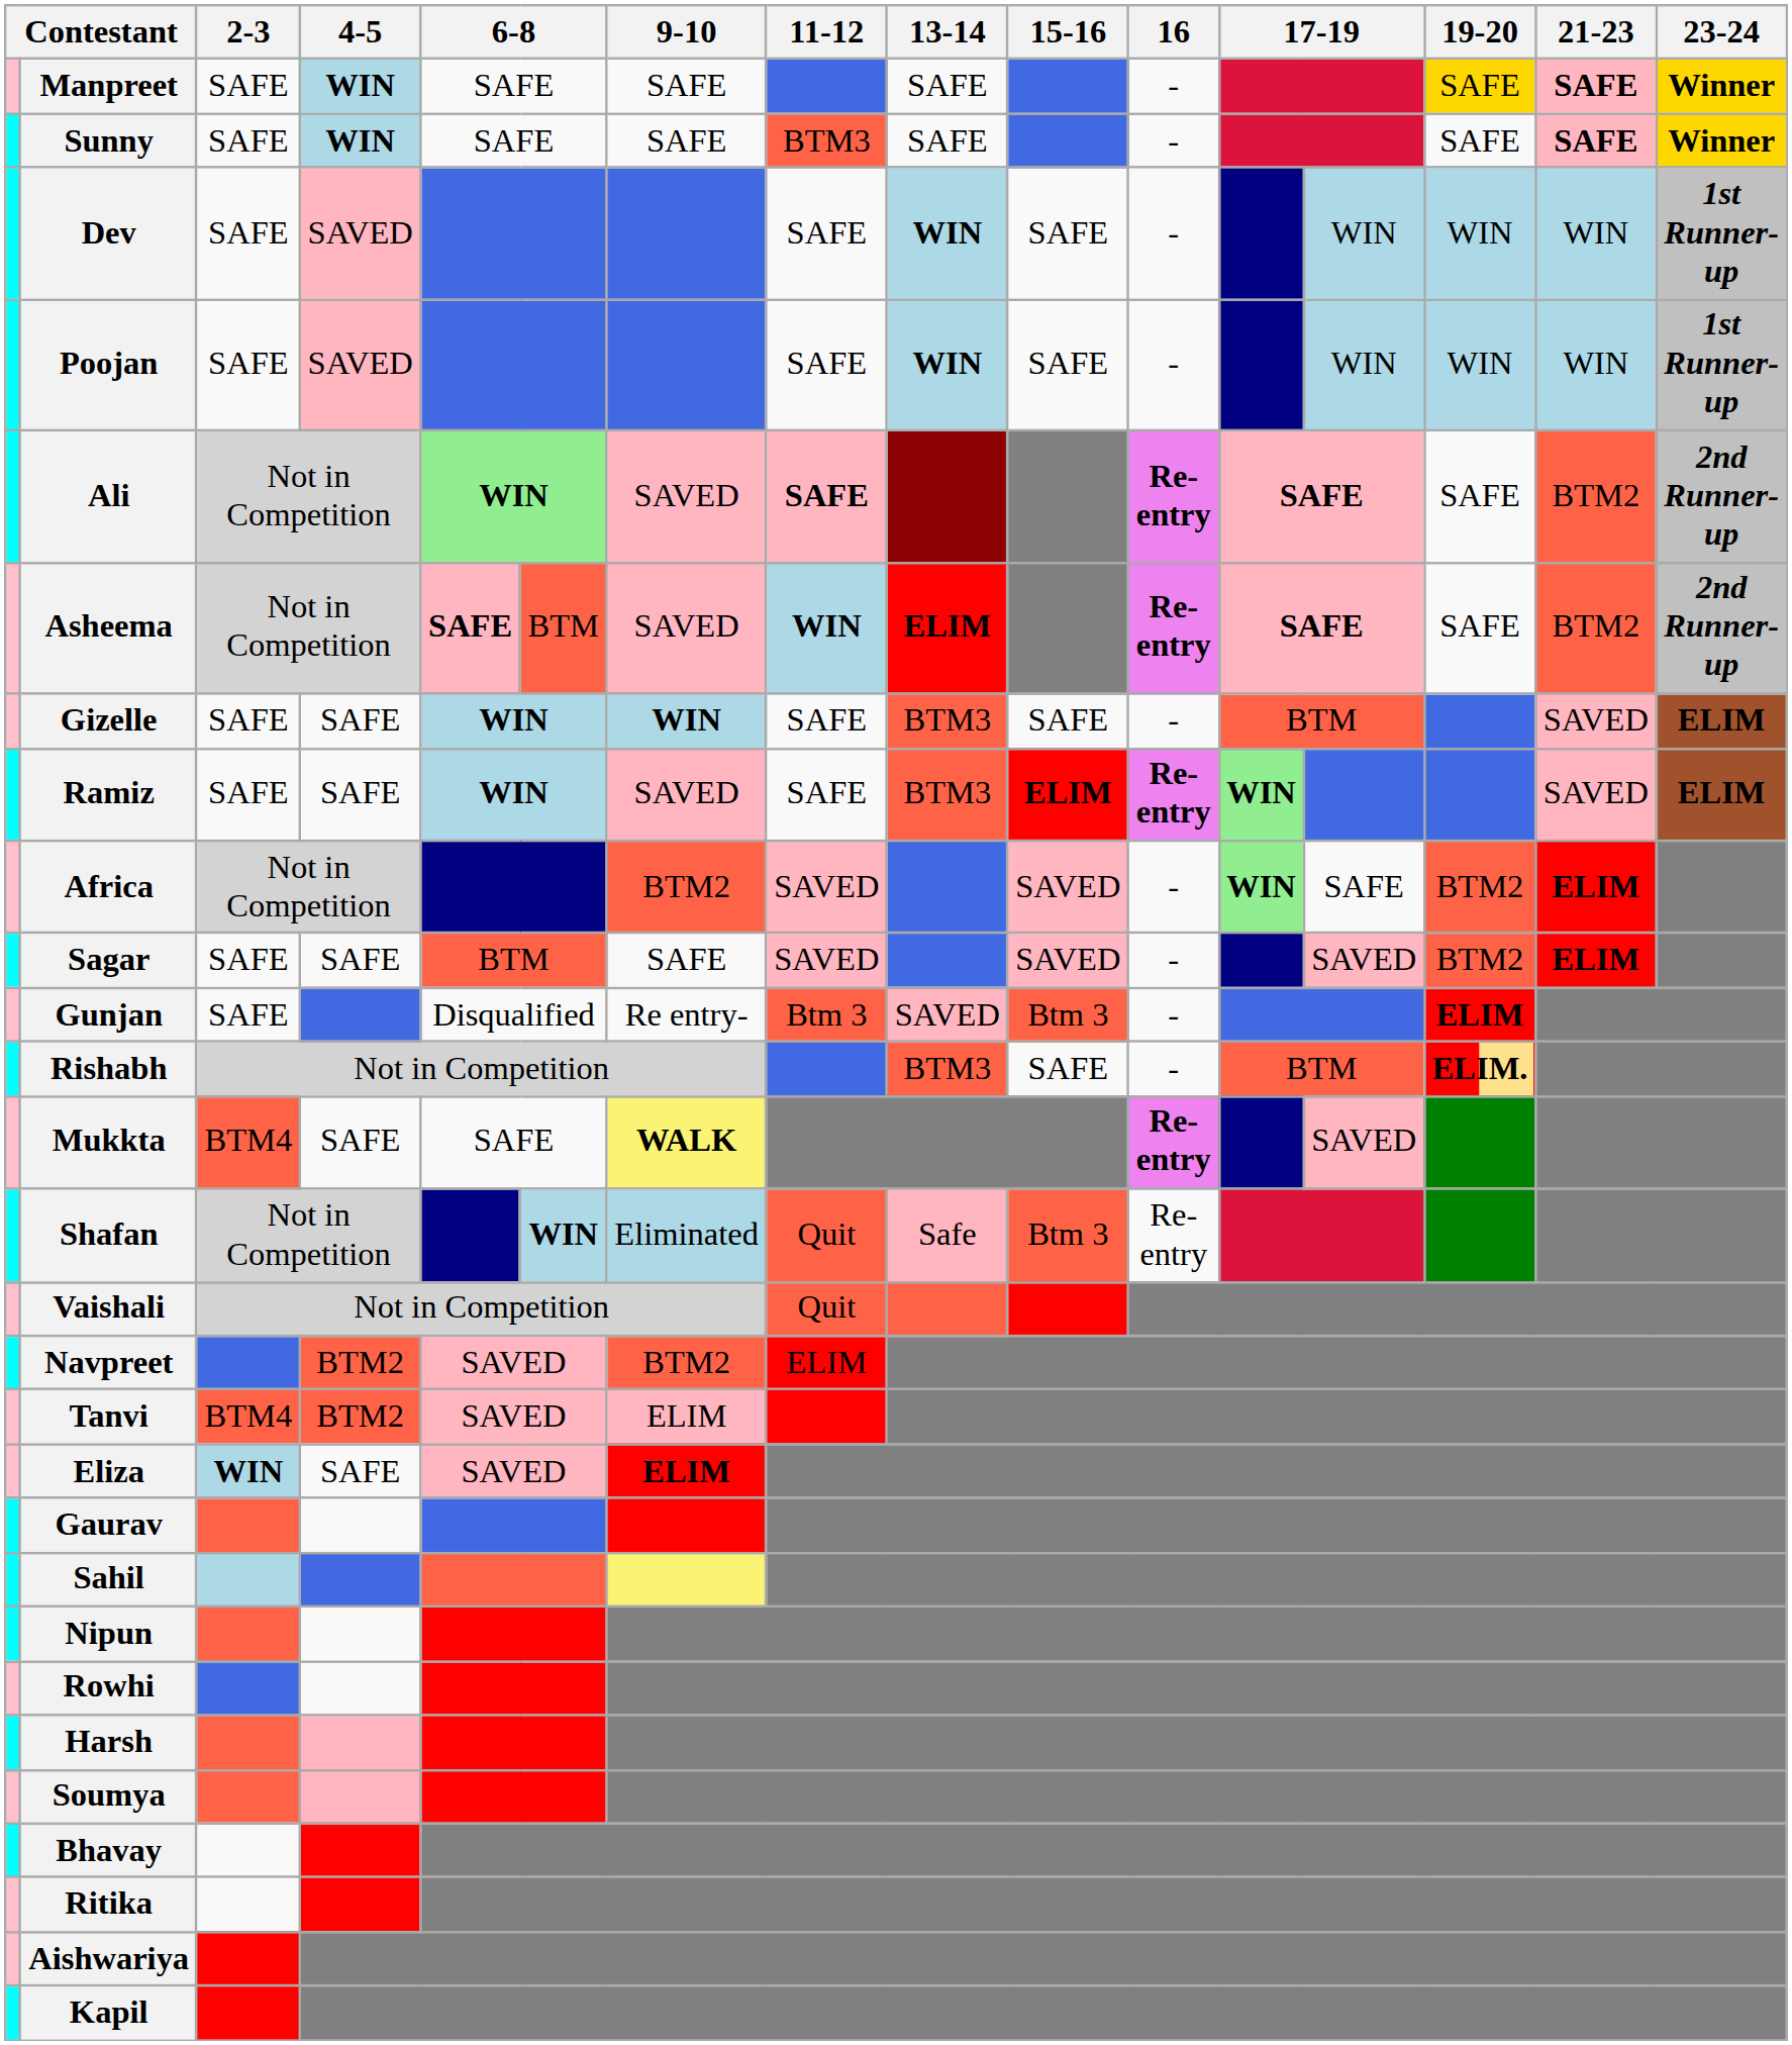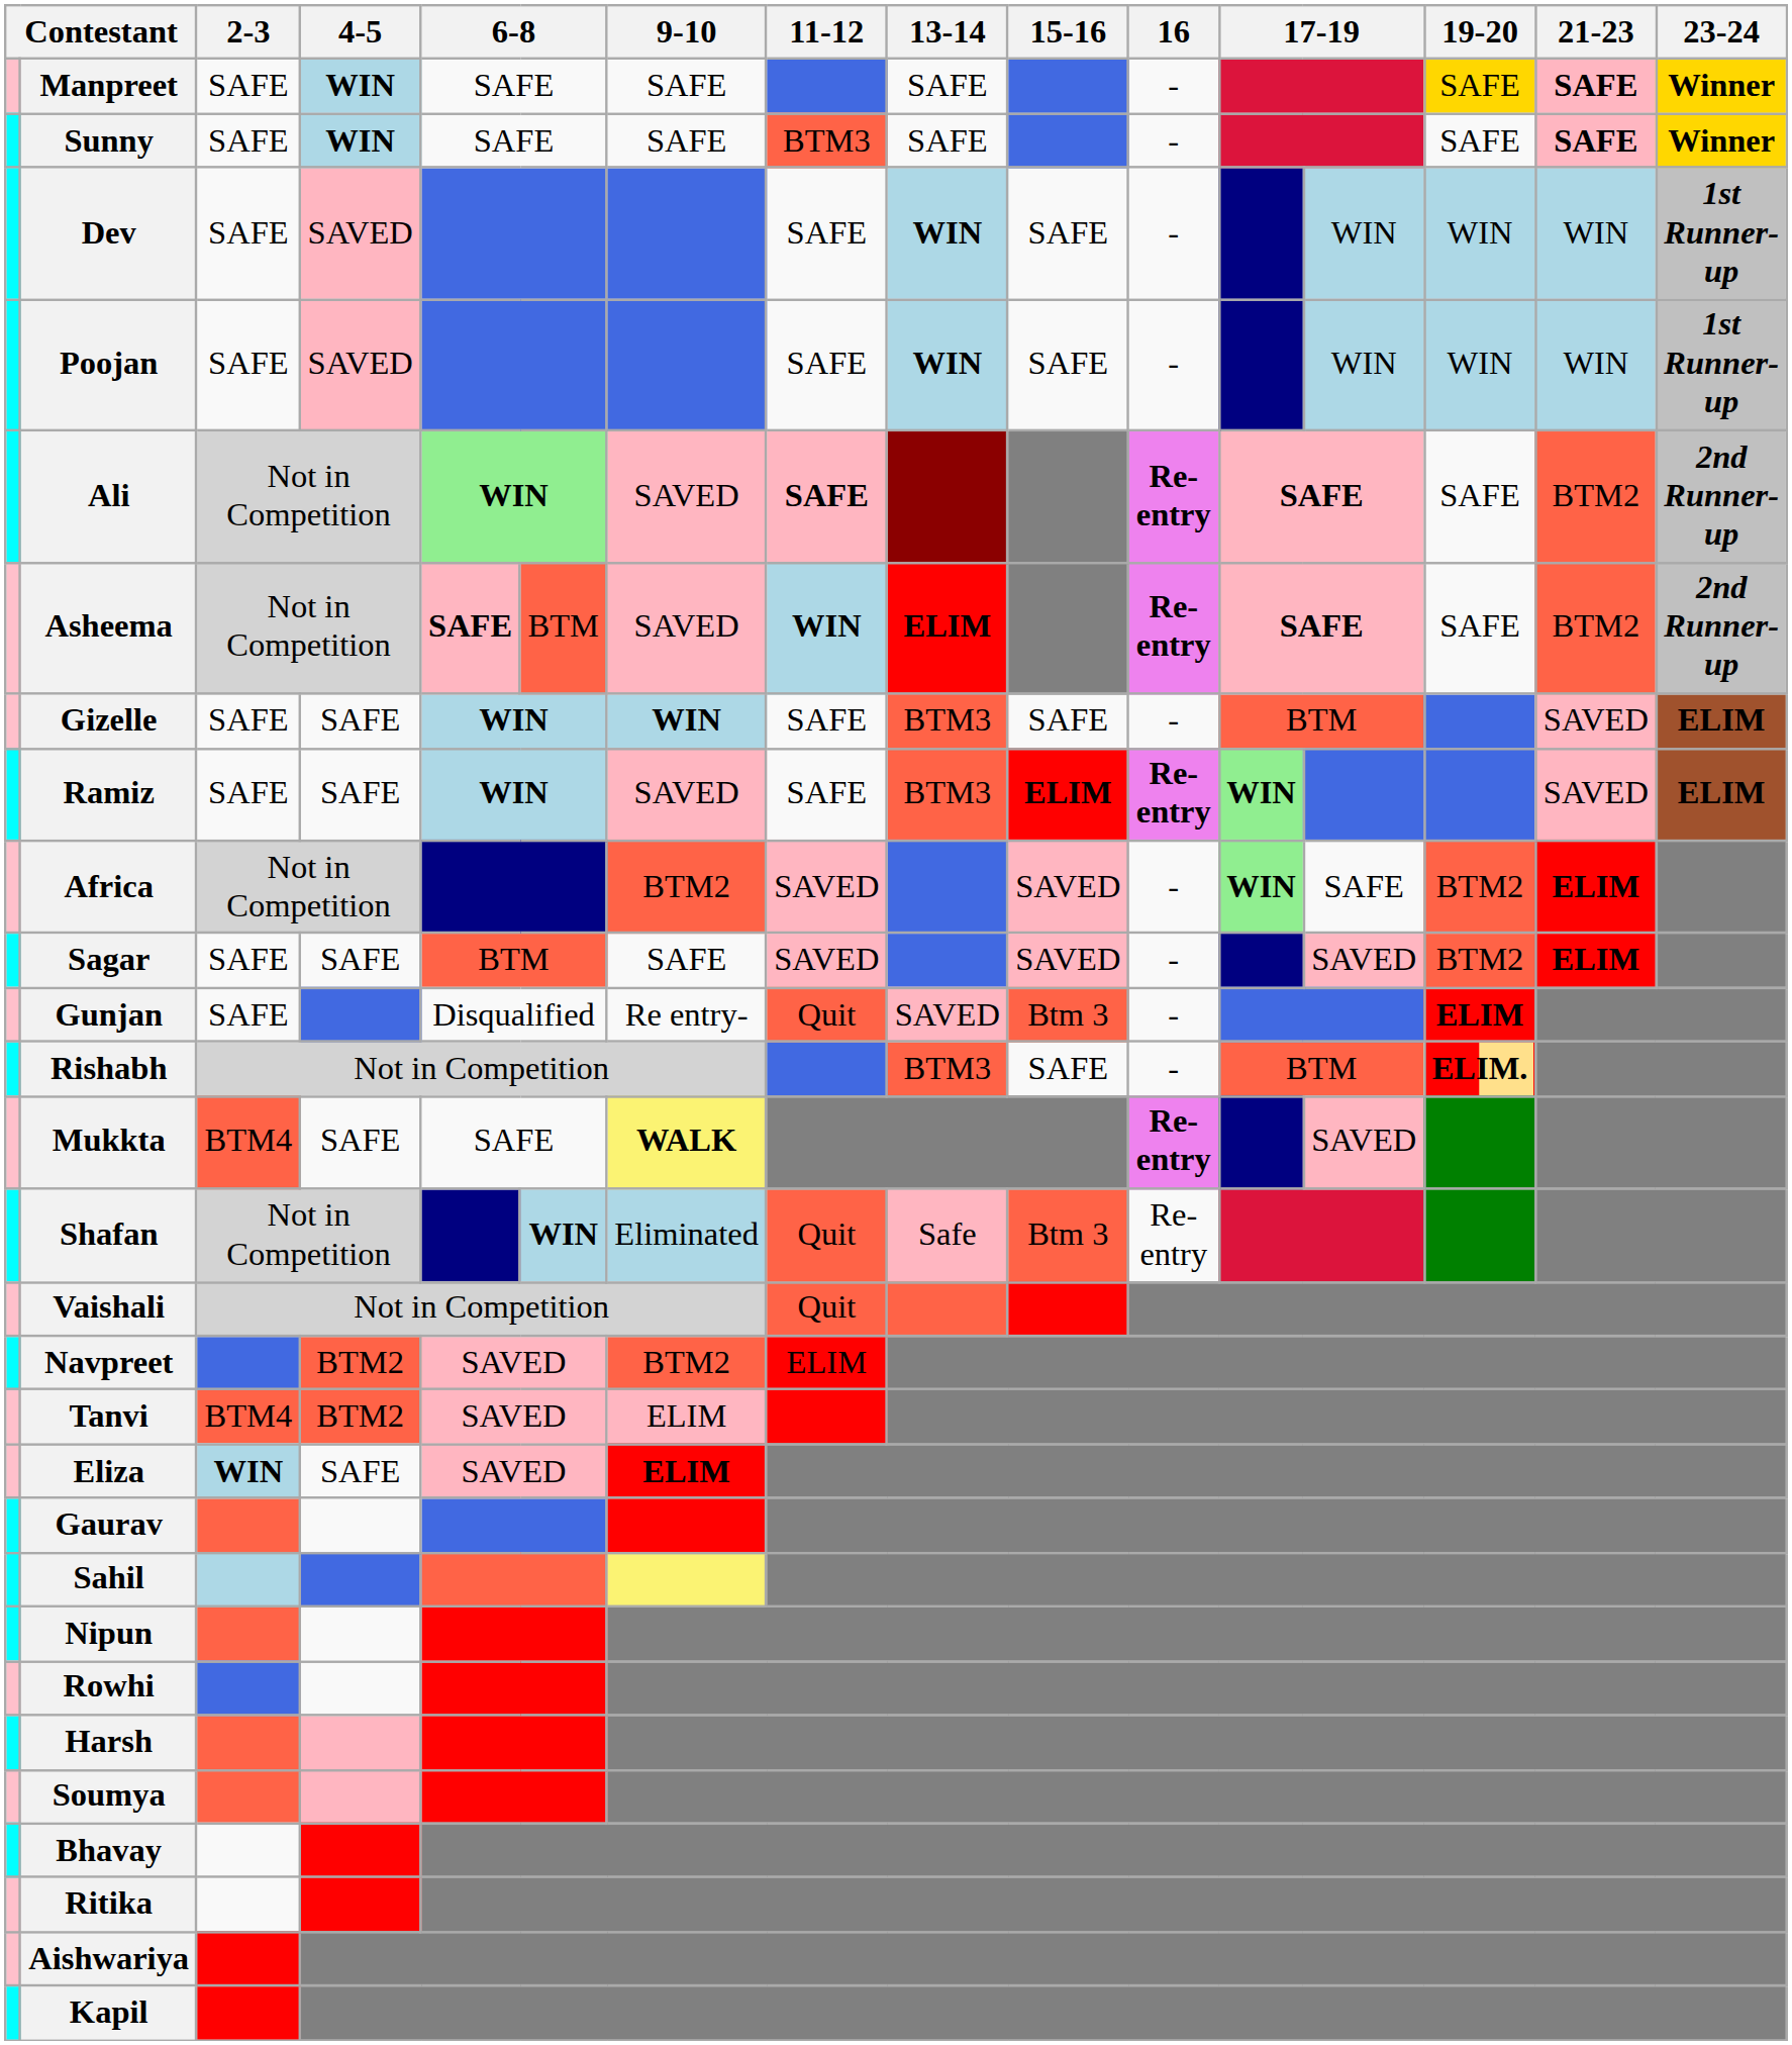Gunjan | 11-12: Btm 3 -> Quit
